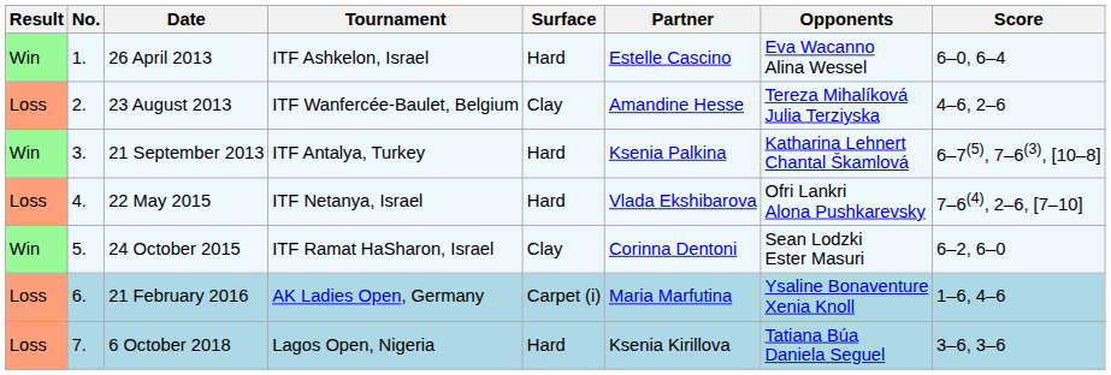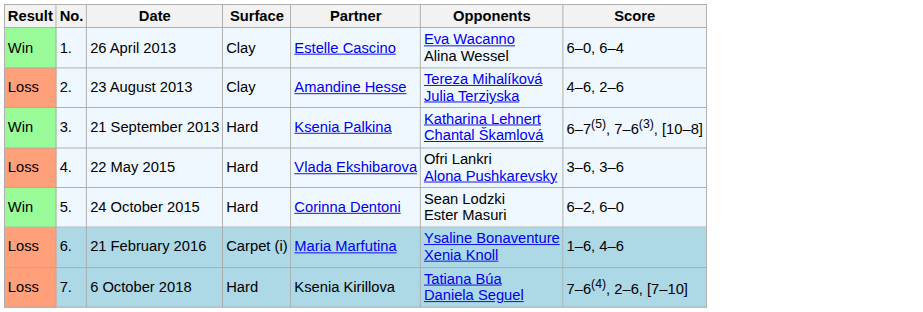- column: Tournament | ITF Ashkelon, Israel | ITF Wanfercée-Baulet, Belgium | ITF Antalya, Turkey | ITF Netanya, Israel | ITF Ramat HaSharon, Israel | AK Ladies Open, Germany | Lagos Open, Nigeria
26 April 2013 | Surface: Hard -> Clay
22 May 2015 | Score: 7–6(4), 2–6, [7–10] -> 3–6, 3–6
24 October 2015 | Surface: Clay -> Hard
6 October 2018 | Score: 3–6, 3–6 -> 7–6(4), 2–6, [7–10]
